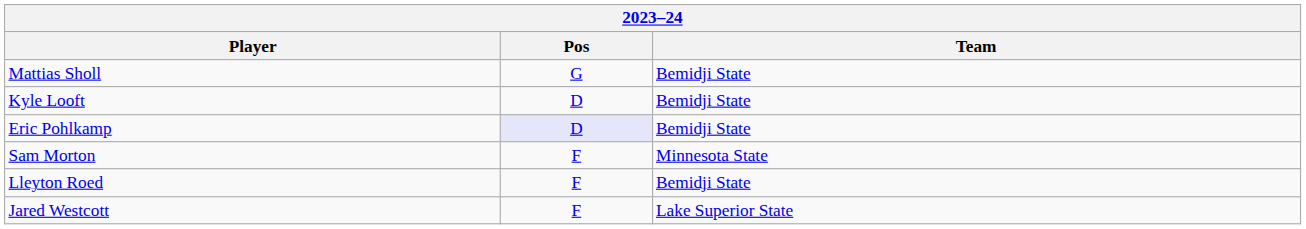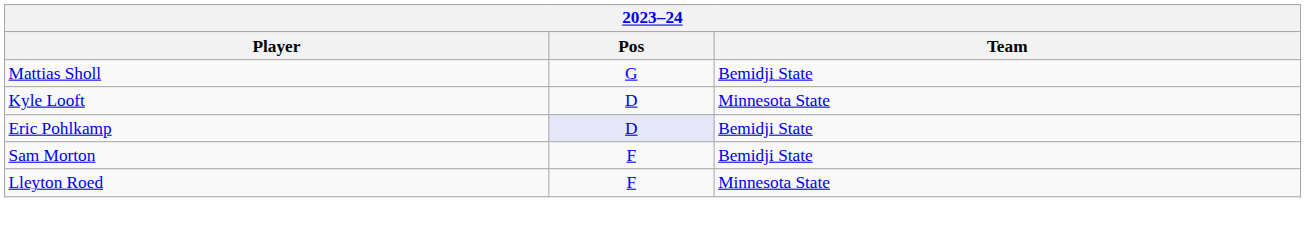Kyle Looft | Team: Bemidji State -> Minnesota State
Sam Morton | Team: Minnesota State -> Bemidji State
Lleyton Roed | Team: Bemidji State -> Minnesota State
- row: Jared Westcott | F | Lake Superior State
